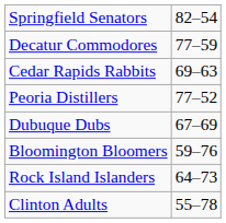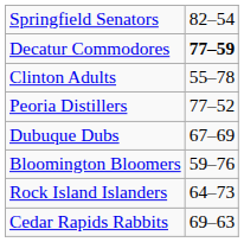Decatur Commodores | column 2: normal -> bold
rows swapped: Cedar Rapids Rabbits <-> Clinton Adults
